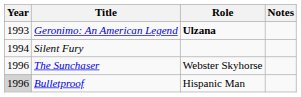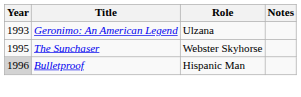Geronimo: An American Legend | Role: bold -> normal
- row: 1994 | Silent Fury
The Sunchaser | Year: 1996 -> 1995
